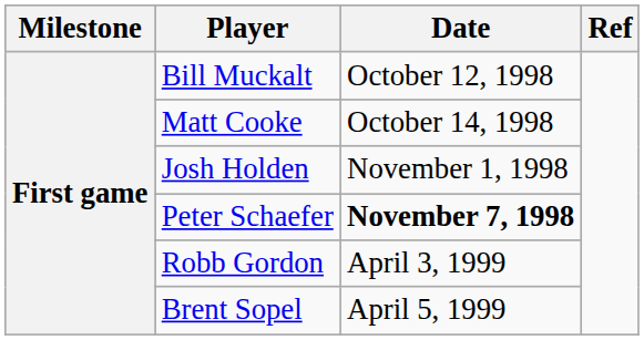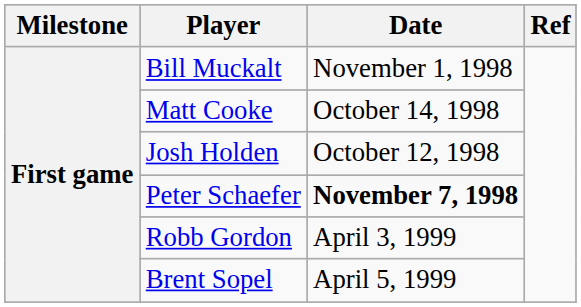Bill Muckalt | Date: October 12, 1998 -> November 1, 1998
Josh Holden | Date: November 1, 1998 -> October 12, 1998
